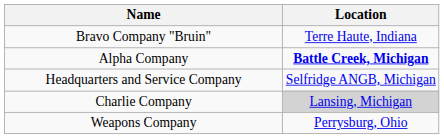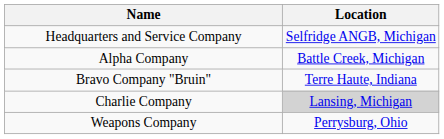rows swapped: Headquarters and Service Company <-> Bravo Company "Bruin"
Alpha Company | Location: bold -> normal
